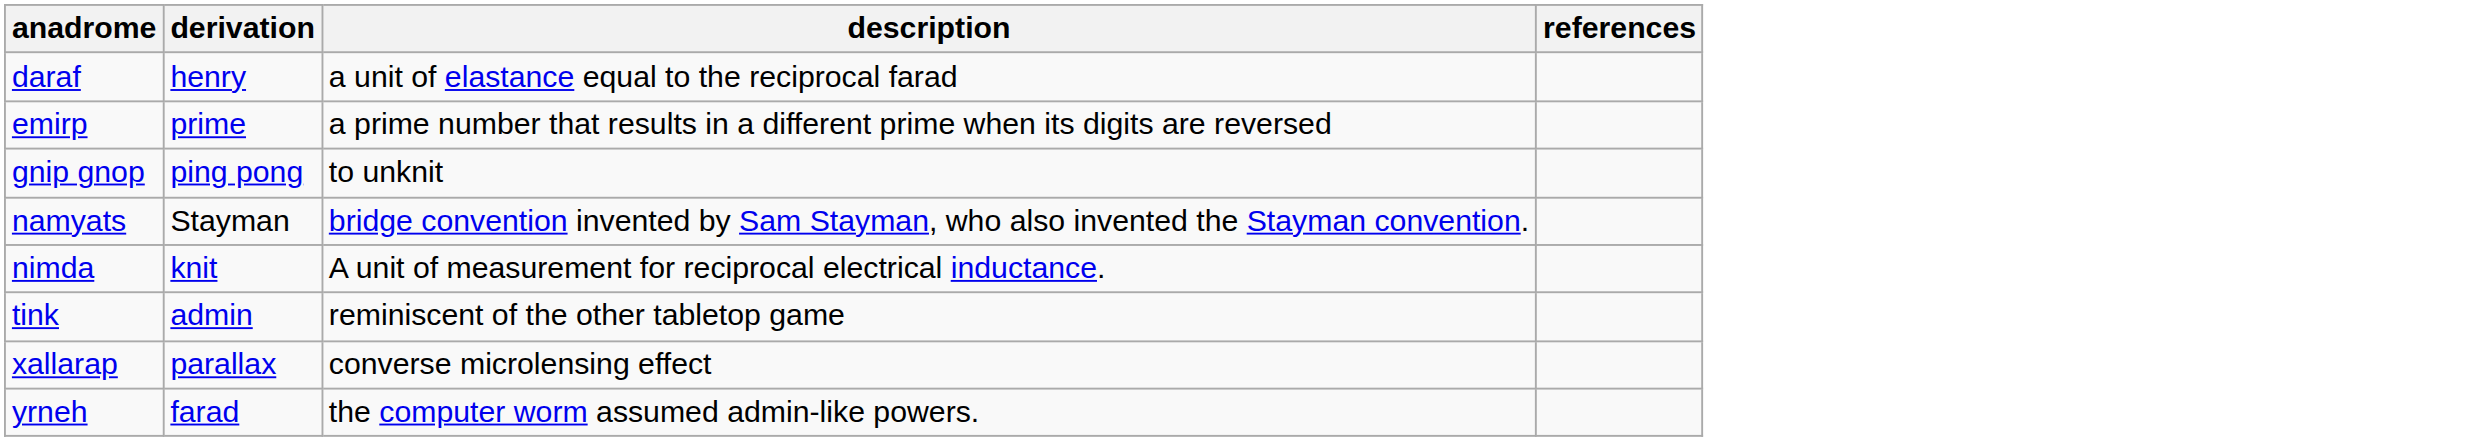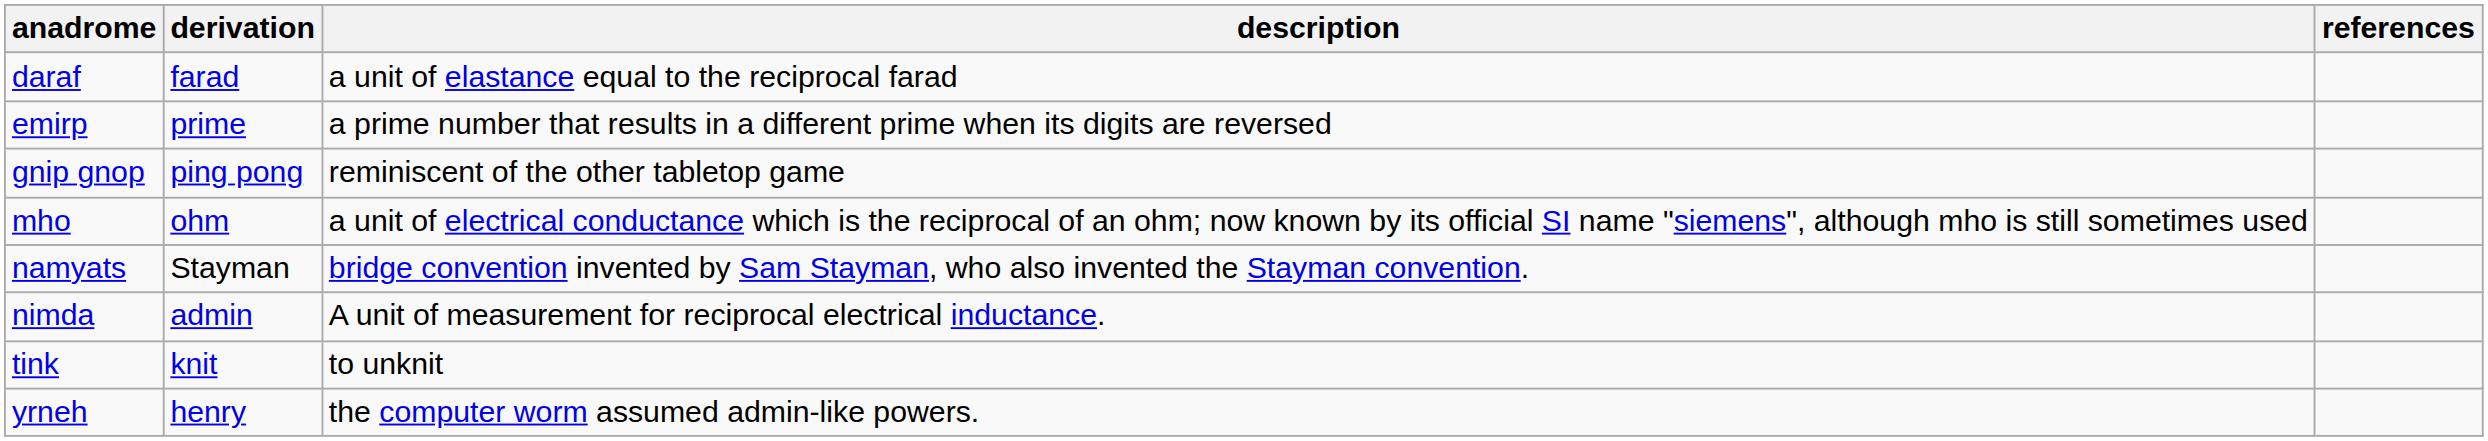daraf | derivation: henry -> farad
gnip gnop | description: to unknit -> reminiscent of the other tabletop game
+ row: mho | ohm | a unit of electrical conductance which is the reciprocal of an ohm; now known by its official SI name "siemens", although mho is still sometimes used
nimda | derivation: knit -> admin
tink | derivation: admin -> knit
tink | description: reminiscent of the other tabletop game -> to unknit
- row: xallarap | parallax | converse microlensing effect
yrneh | derivation: farad -> henry
